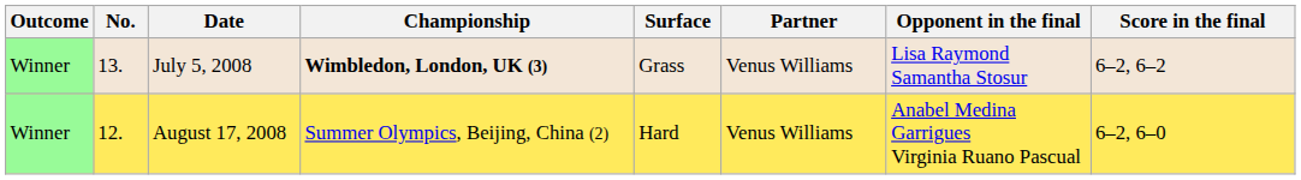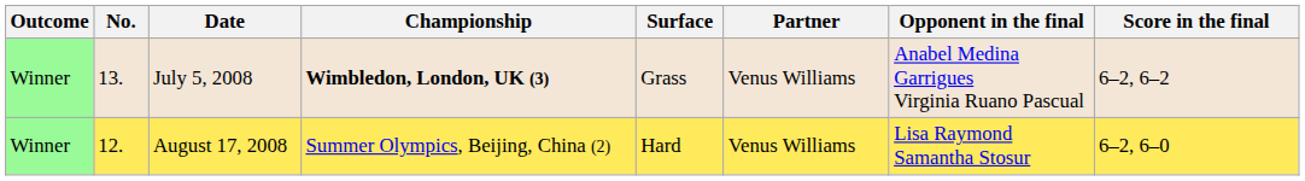July 5, 2008 | Opponent in the final: Lisa Raymond Samantha Stosur -> Anabel Medina Garrigues Virginia Ruano Pascual
August 17, 2008 | Opponent in the final: Anabel Medina Garrigues Virginia Ruano Pascual -> Lisa Raymond Samantha Stosur
